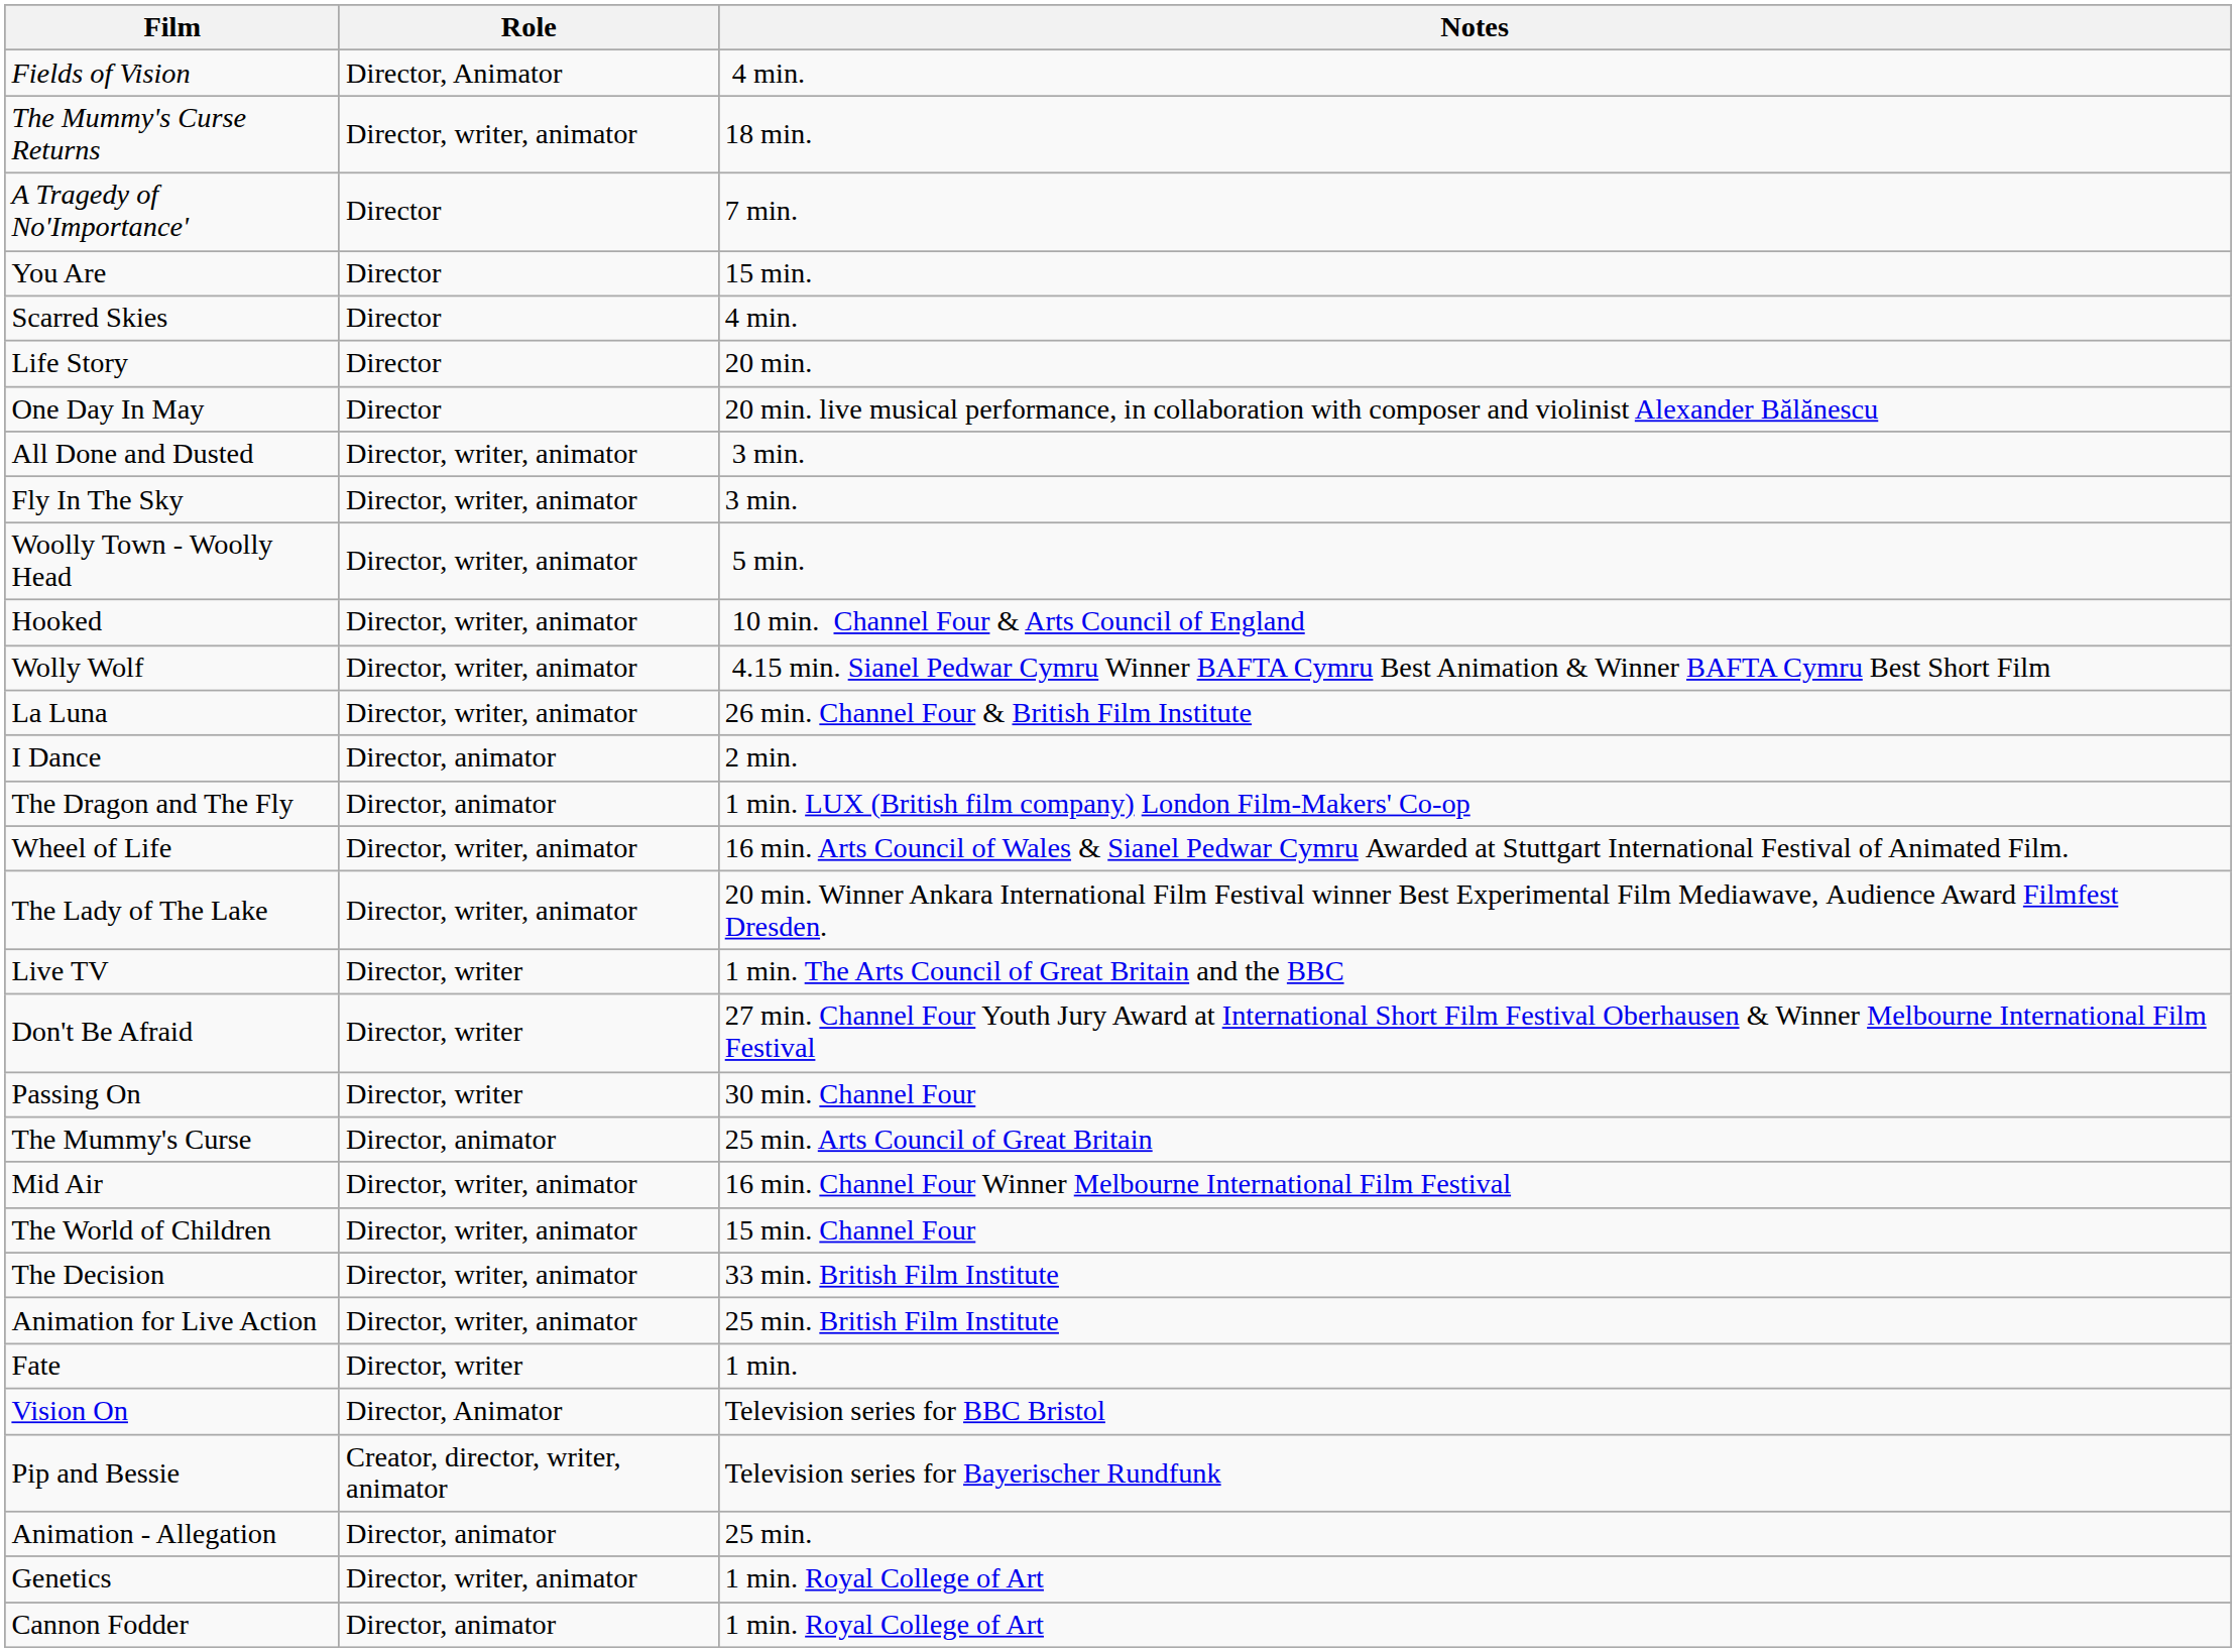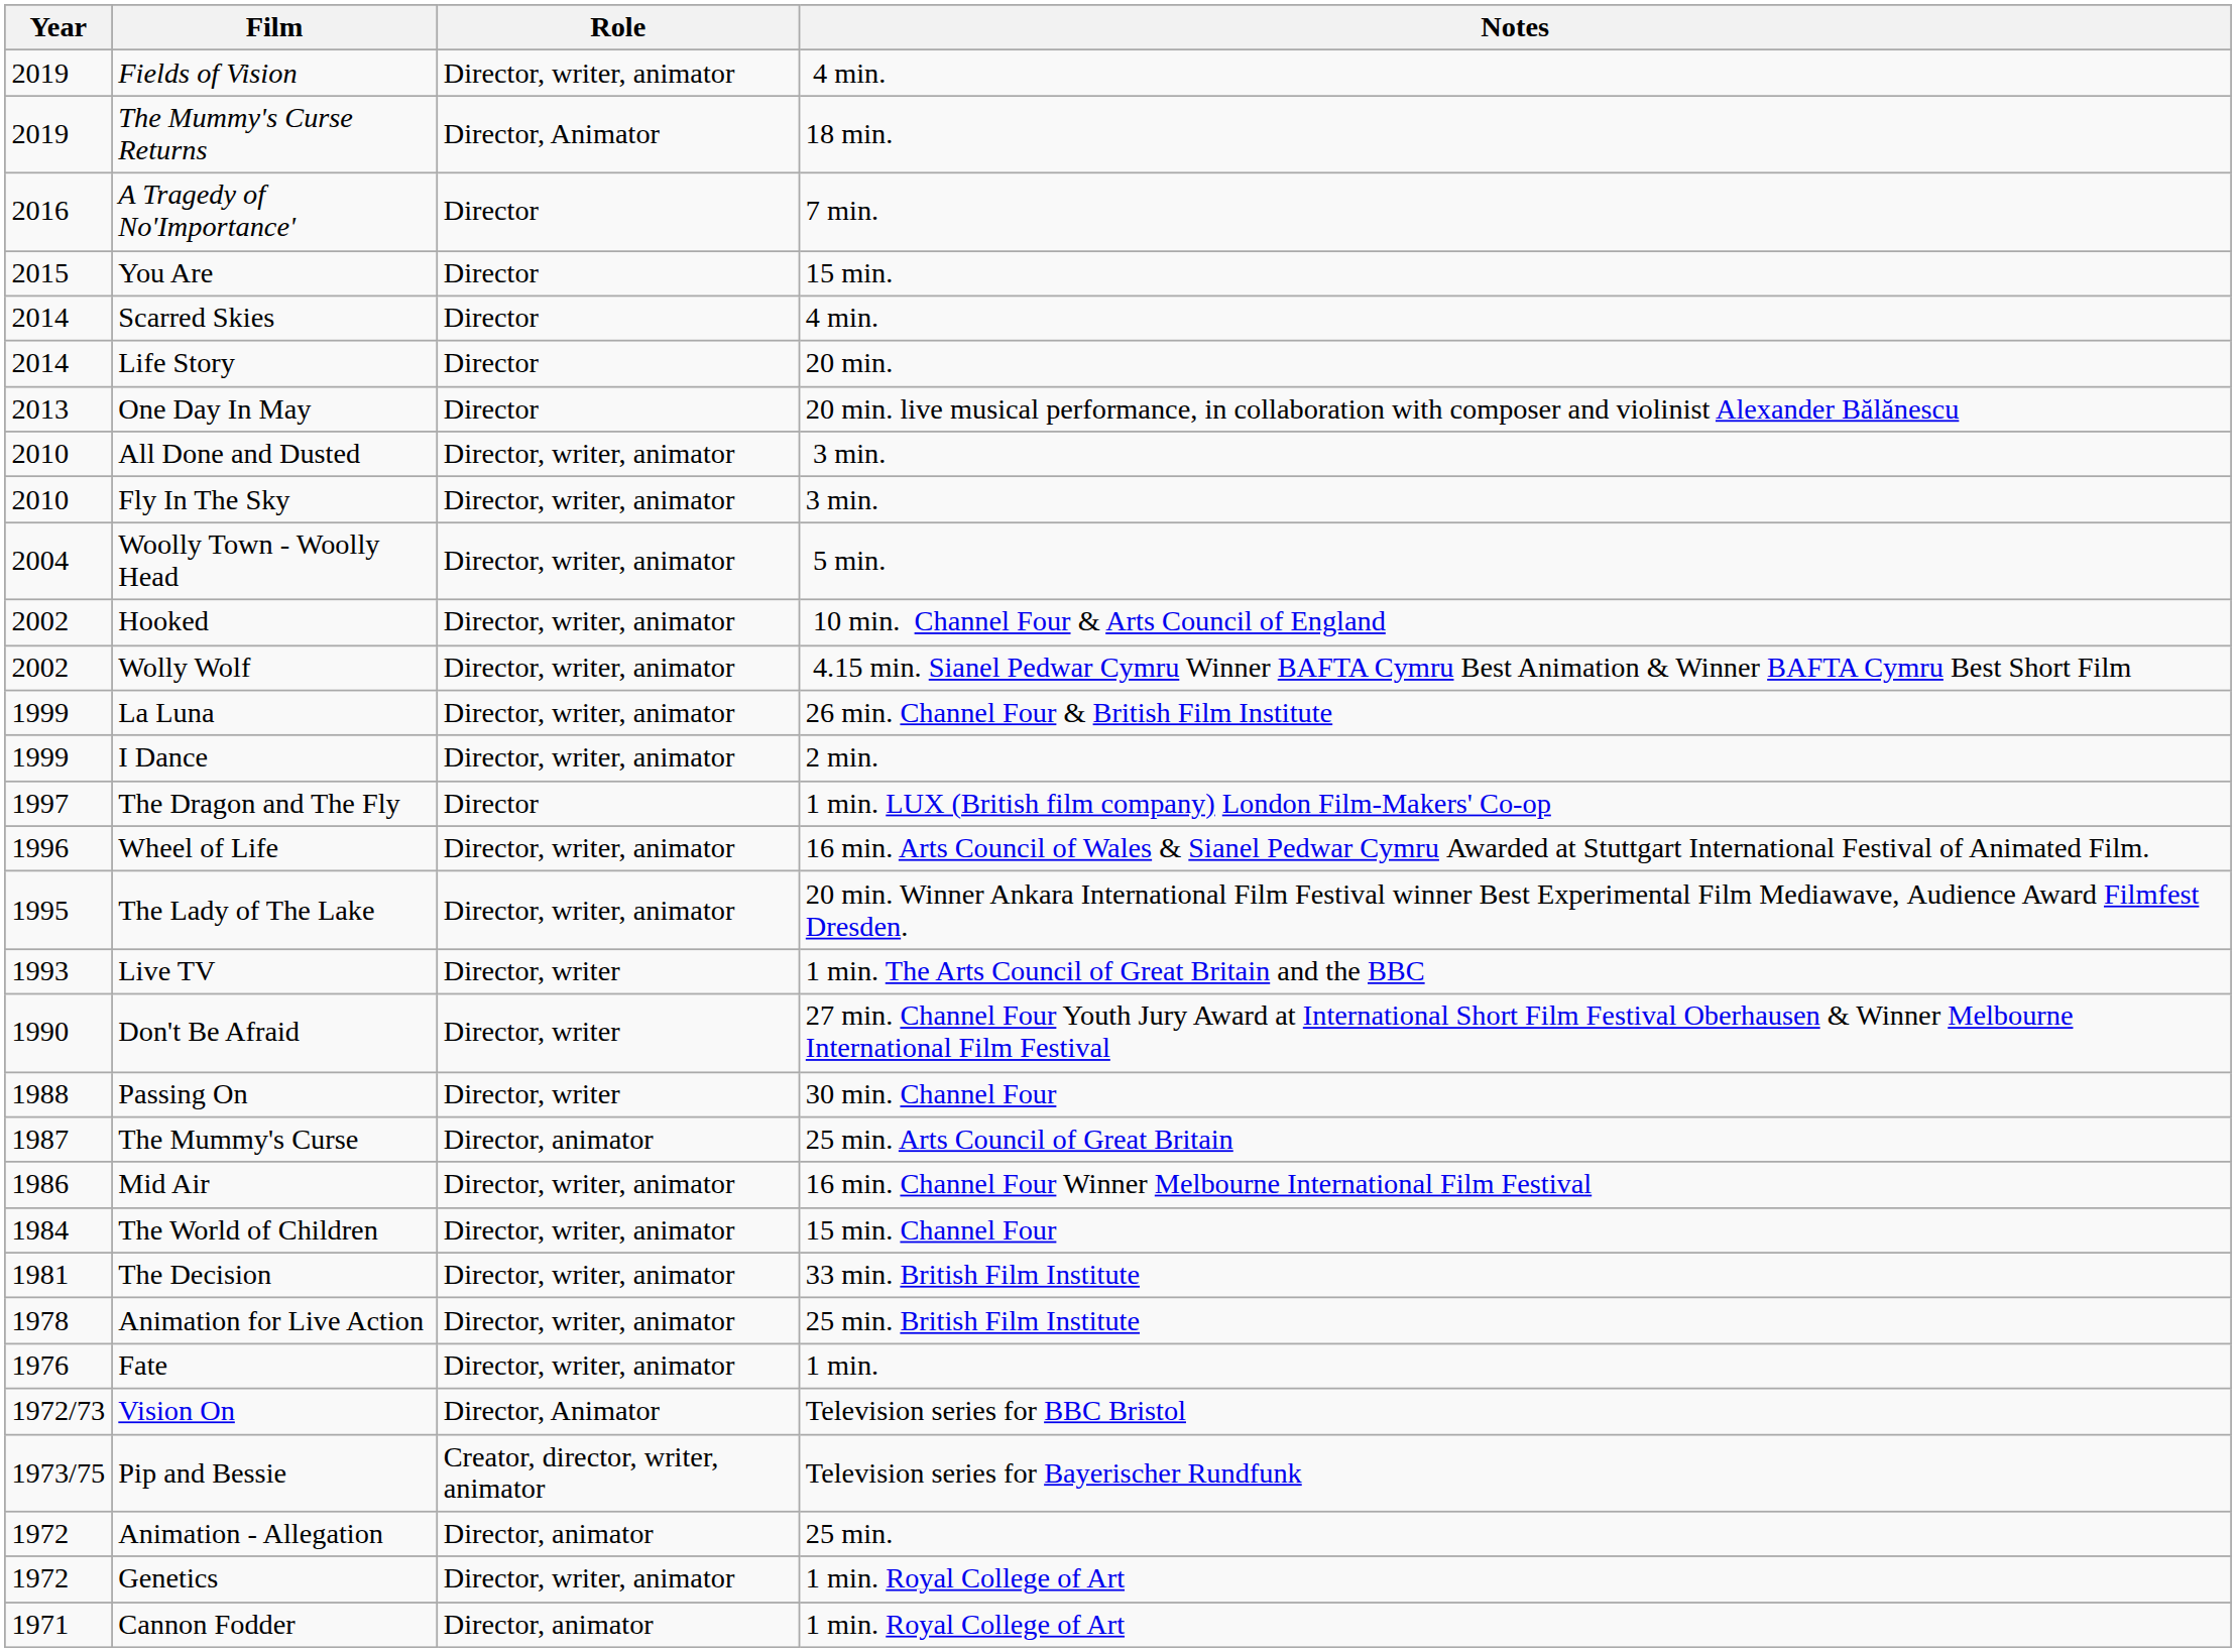+ column: Year | 2019 | 2019 | 2016 | 2015 | 2014 | 2014 | 2013 | 2010 | 2010 | 2004 | 2002 | 2002 | 1999 | 1999 | 1997 | 1996 | 1995 | 1993 | 1990 | 1988 | 1987 | 1986 | 1984 | 1981 | 1978 | 1976 | 1972/73 | 1973/75 | 1972 | 1972 | 1971
Fields of Vision | Role: Director, Animator -> Director, writer, animator
The Mummy's Curse Returns | Role: Director, writer, animator -> Director, Animator
I Dance | Role: Director, animator -> Director, writer, animator
The Dragon and The Fly | Role: Director, animator -> Director
Fate | Role: Director, writer -> Director, writer, animator
